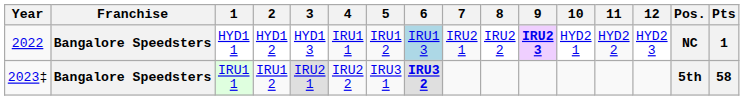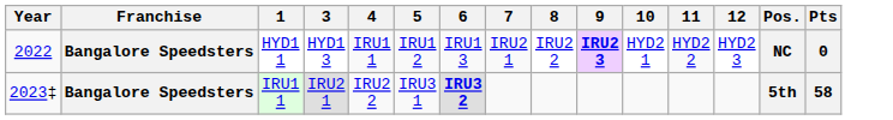- column: 2 | HYD1 2 | IRU1 2
HYD1 1 | 6: lightblue background -> no background
HYD1 1 | Pts: 1 -> 0
